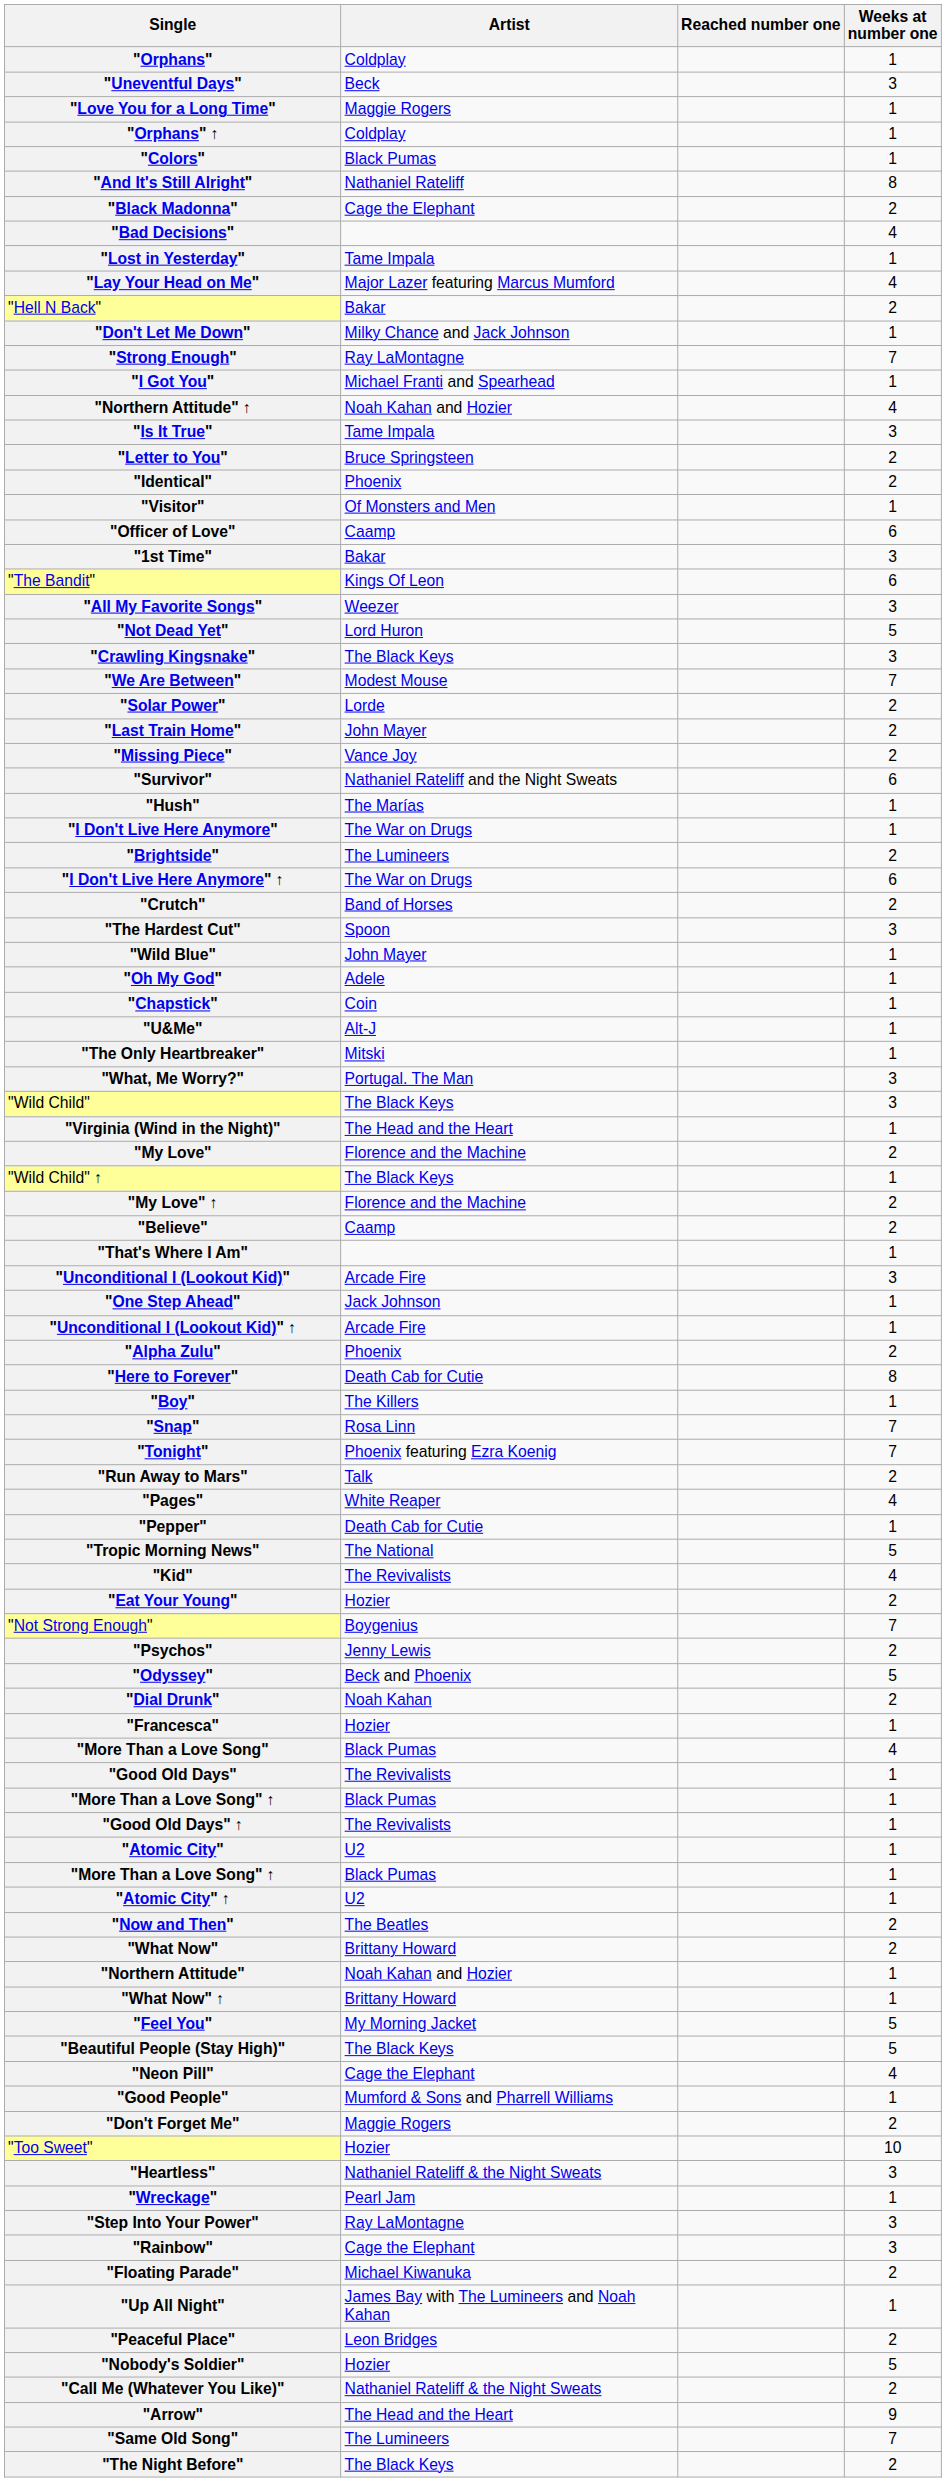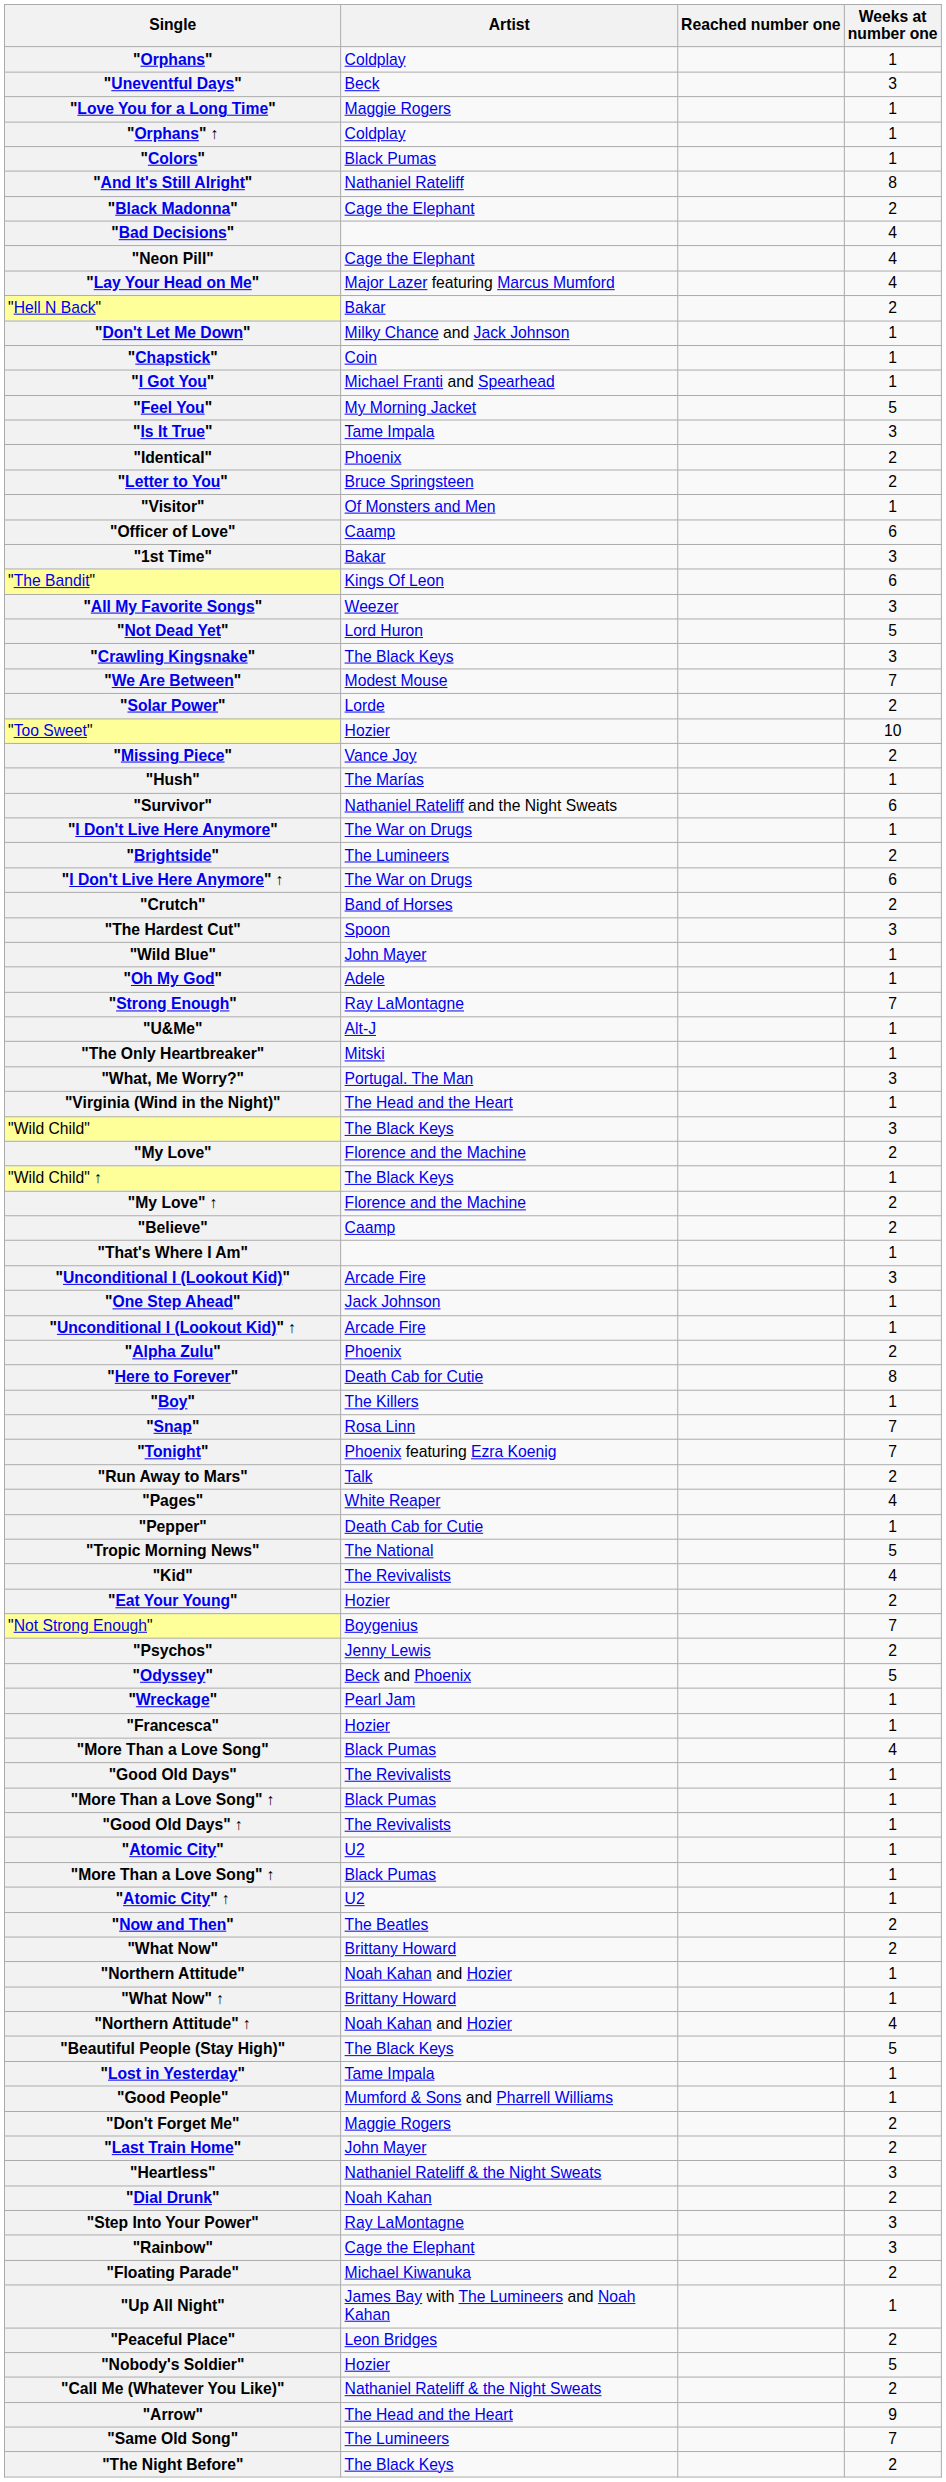rows swapped: "Lost in Yesterday" <-> "Neon Pill"
rows swapped: "Strong Enough" <-> "Chapstick"
rows swapped: "Feel You" <-> "Northern Attitude" ↑
rows swapped: "Letter to You" <-> "Identical"
rows swapped: "Last Train Home" <-> "Too Sweet"
rows swapped: "Hush" <-> "Survivor"
rows swapped: "Virginia (Wind in the Night)" <-> "Wild Child"
rows swapped: "Dial Drunk" <-> "Wreckage"
